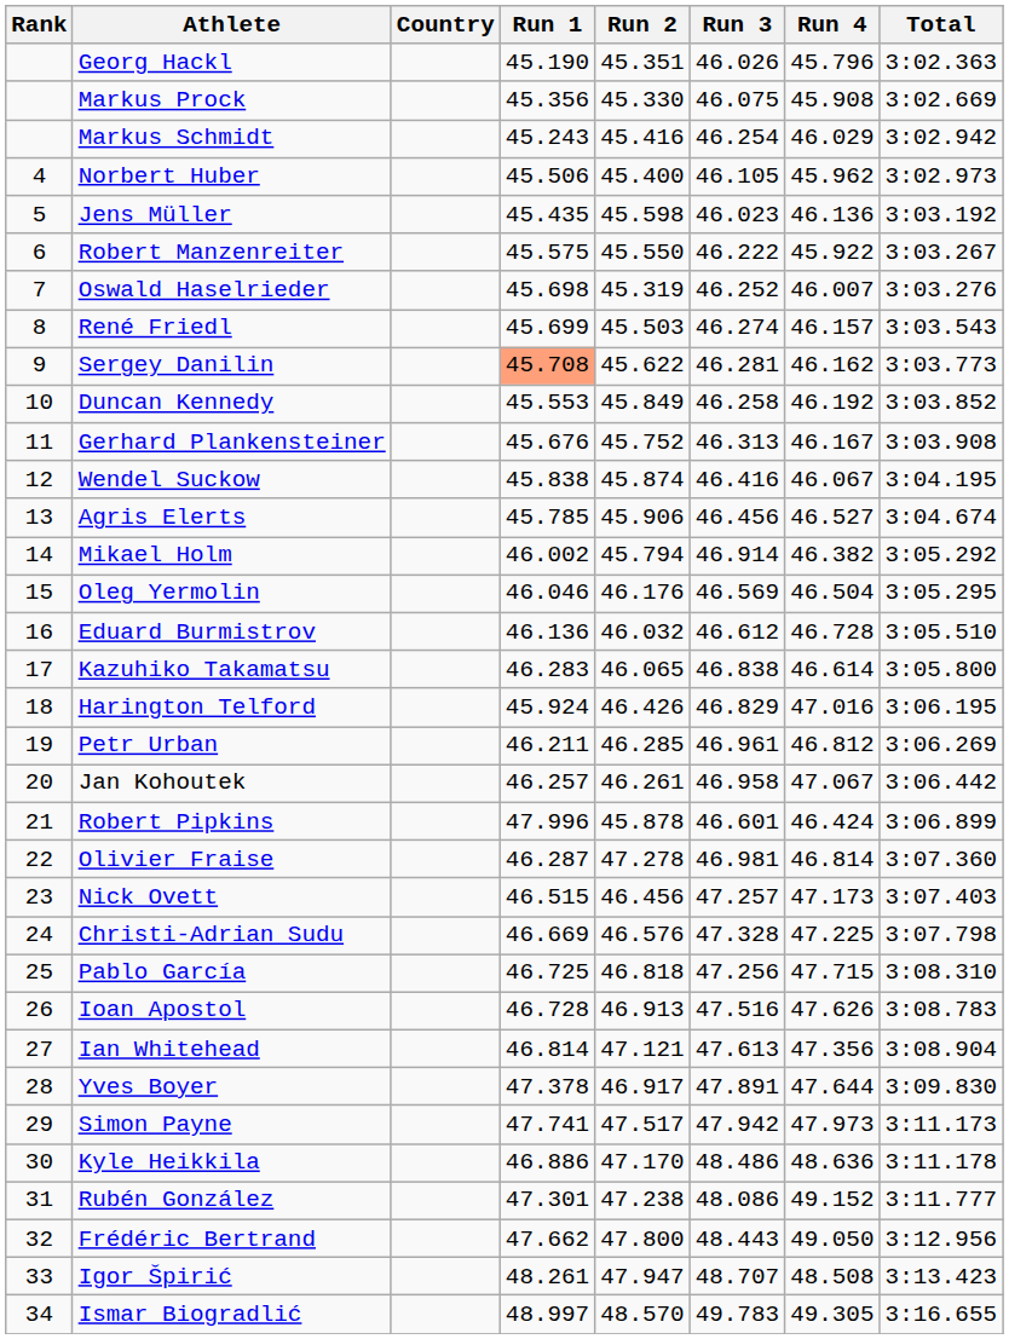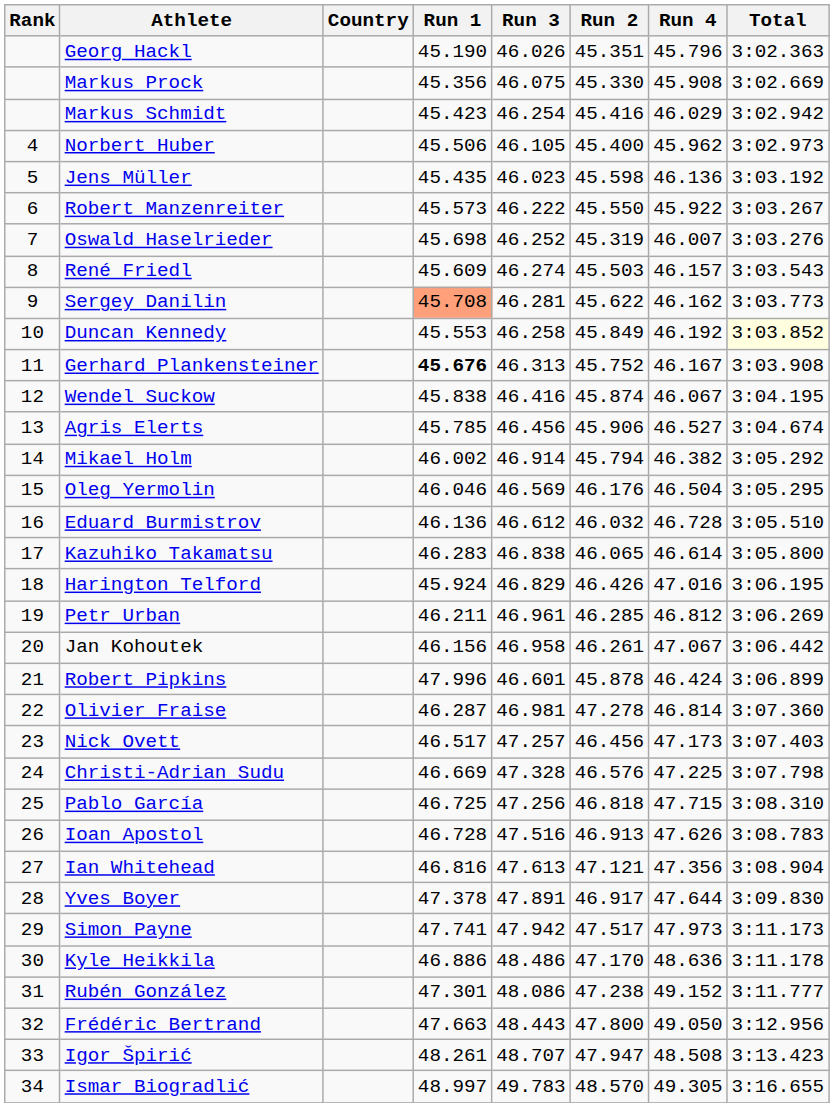columns swapped: Run 2 <-> Run 3
Markus Schmidt | Run 1: 45.243 -> 45.423
Robert Manzenreiter | Run 1: 45.575 -> 45.573
René Friedl | Run 1: 45.699 -> 45.609
Duncan Kennedy | Total: no background -> lightyellow background
Gerhard Plankensteiner | Run 1: normal -> bold
Jan Kohoutek | Run 1: 46.257 -> 46.156
Nick Ovett | Run 1: 46.515 -> 46.517
Ian Whitehead | Run 1: 46.814 -> 46.816
Frédéric Bertrand | Run 1: 47.662 -> 47.663
